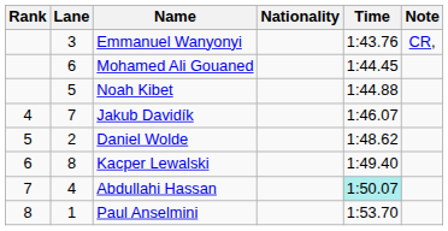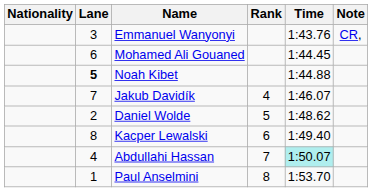columns swapped: Rank <-> Nationality
Noah Kibet | Lane: normal -> bold
